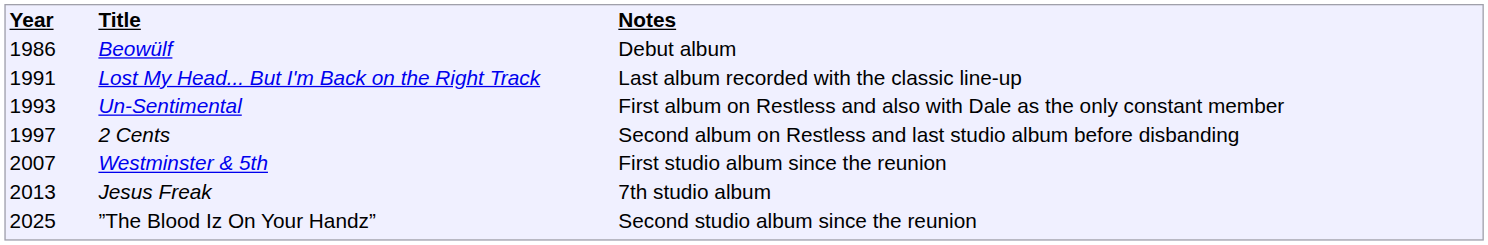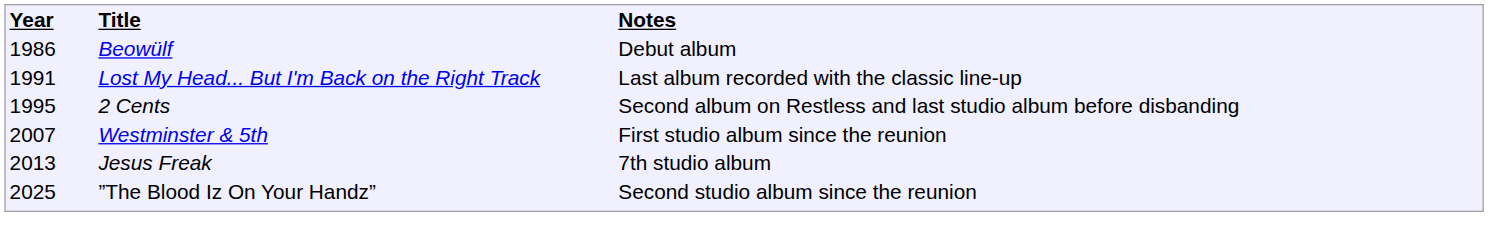- row: 1993 | Un-Sentimental | First album on Restless and also with Dale as the only constant member
2 Cents | column 1: 1997 -> 1995
